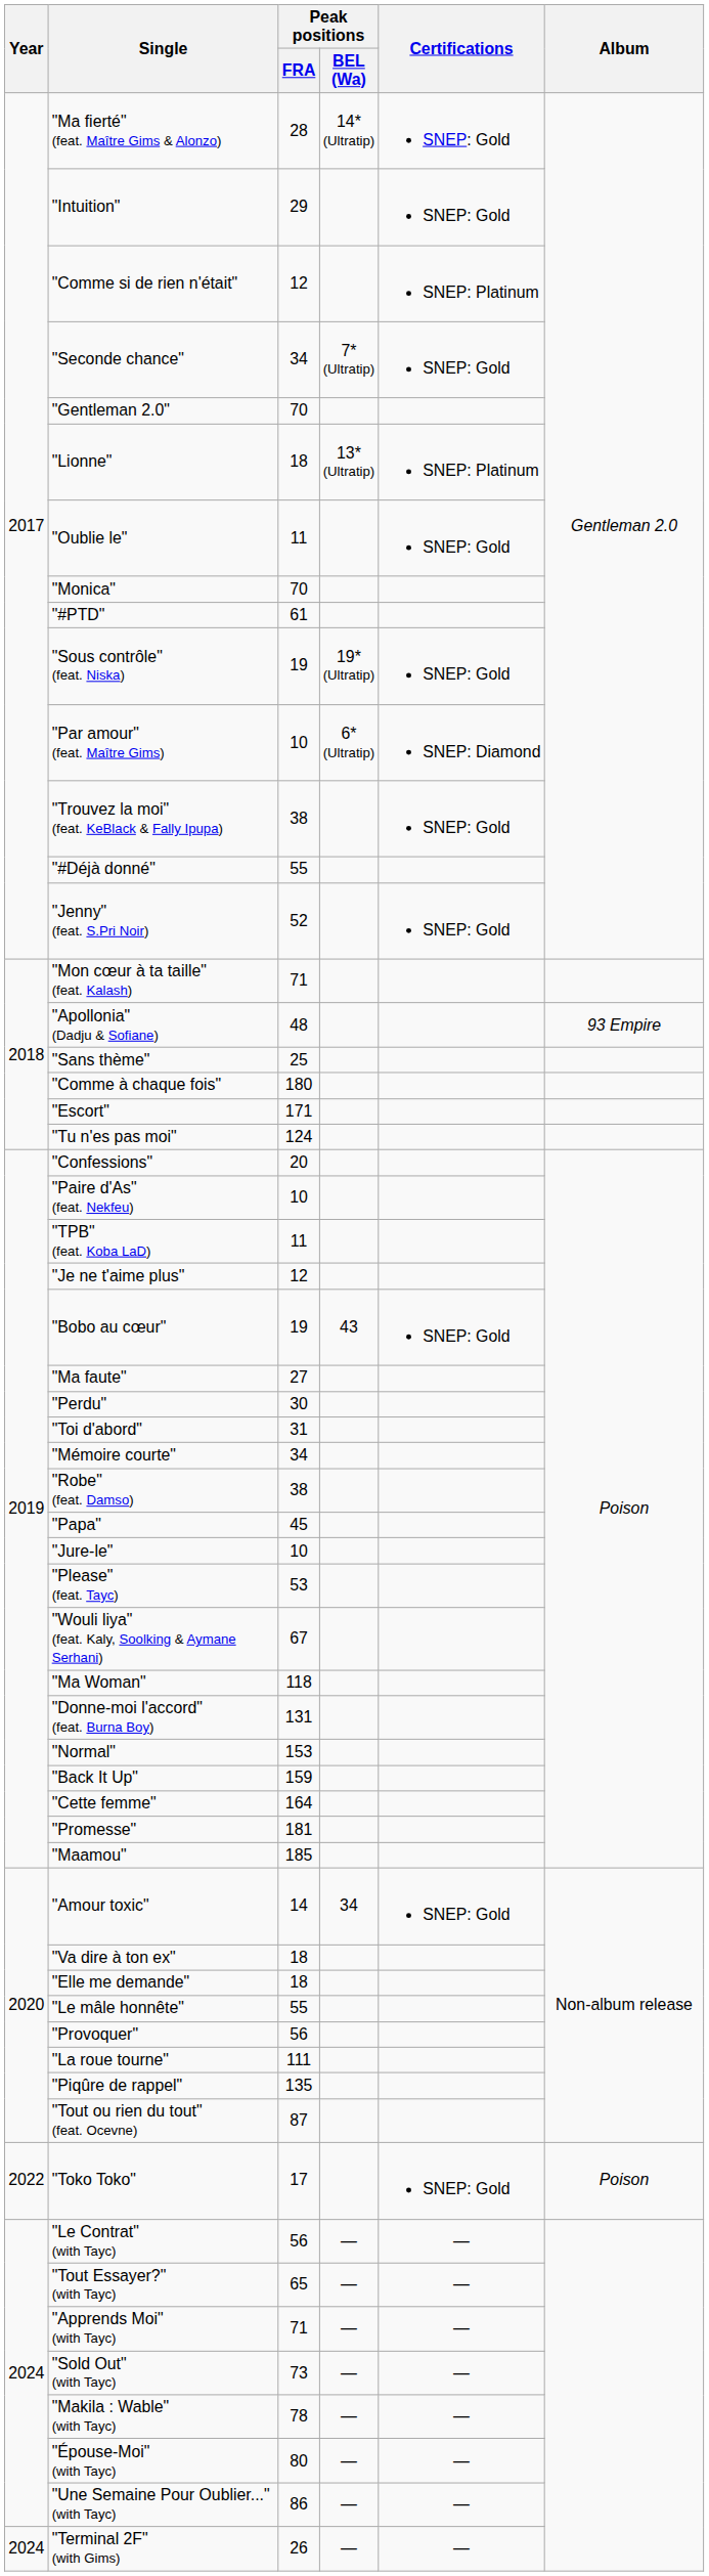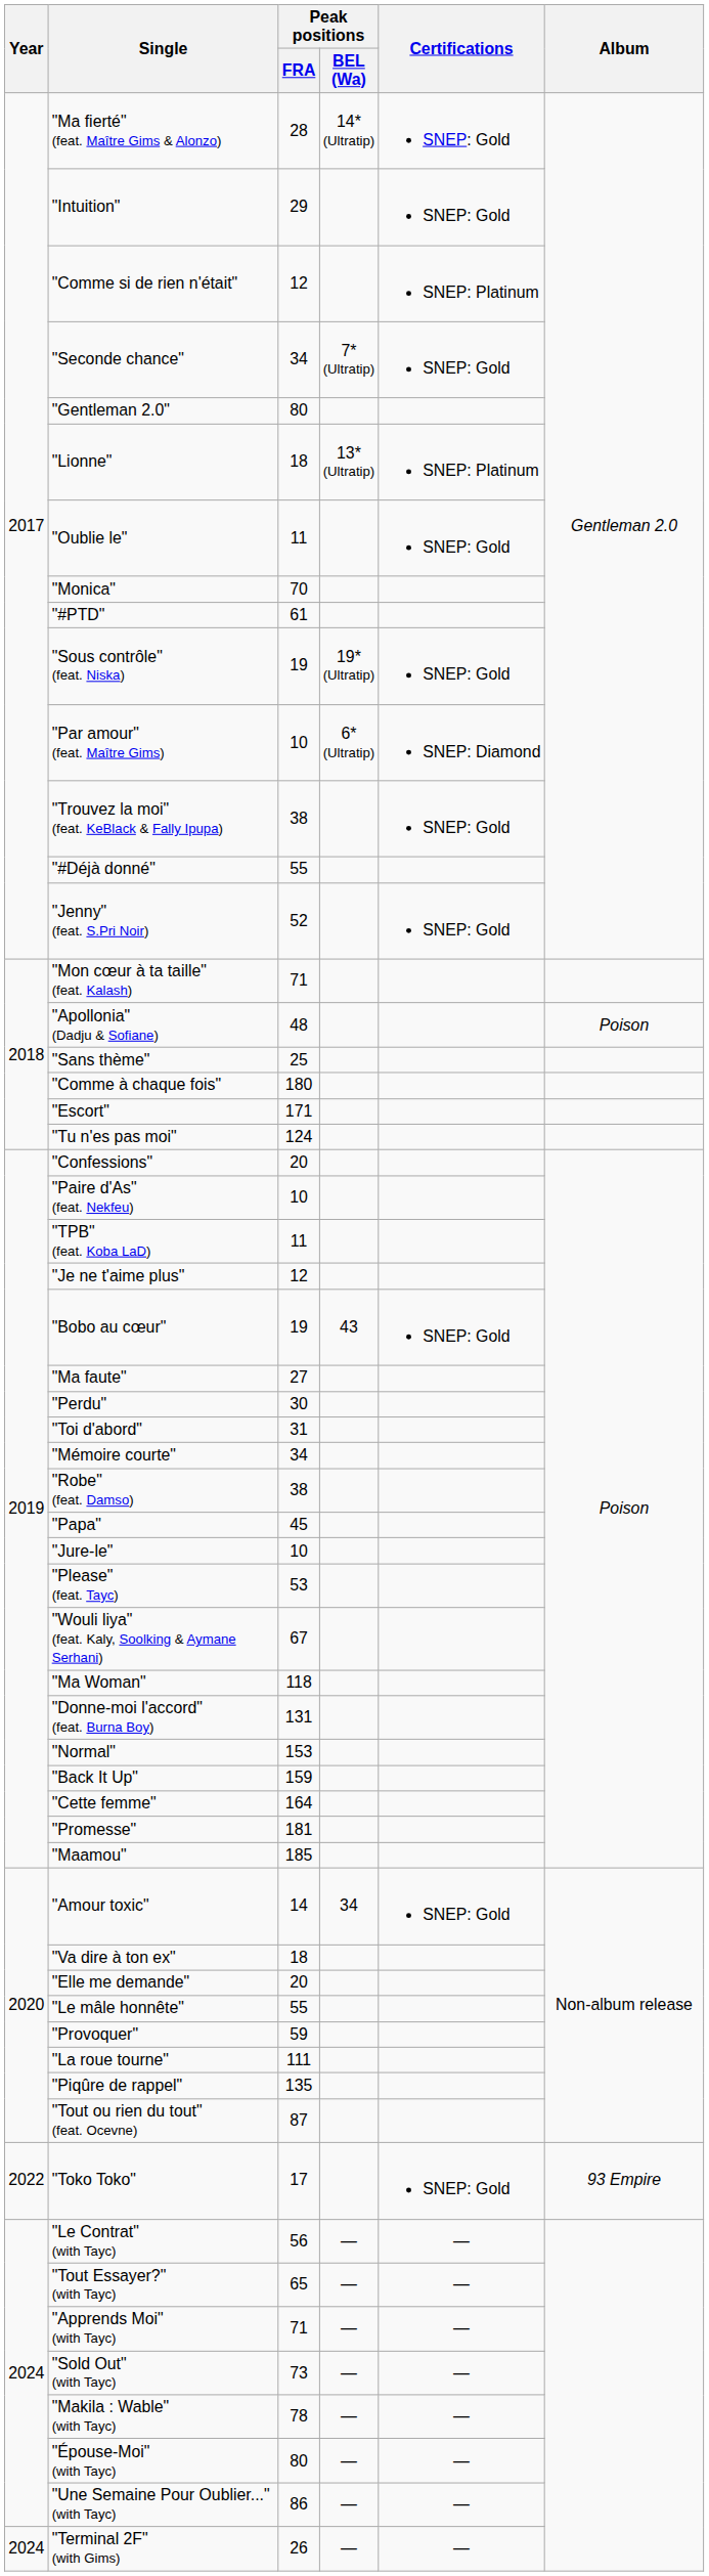"Gentleman 2.0" | Peak positions / FRA: 70 -> 80
"Apollonia" (Dadju & Sofiane) | Album: 93 Empire -> Poison
"Elle me demande" | Peak positions / FRA: 18 -> 20
"Provoquer" | Peak positions / FRA: 56 -> 59
"Toko Toko" | Album: Poison -> 93 Empire
